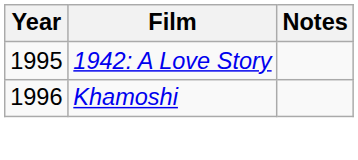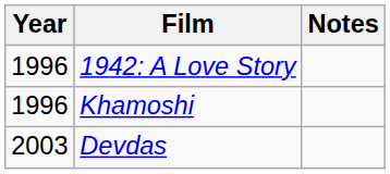1942: A Love Story | Year: 1995 -> 1996
+ row: 2003 | Devdas
